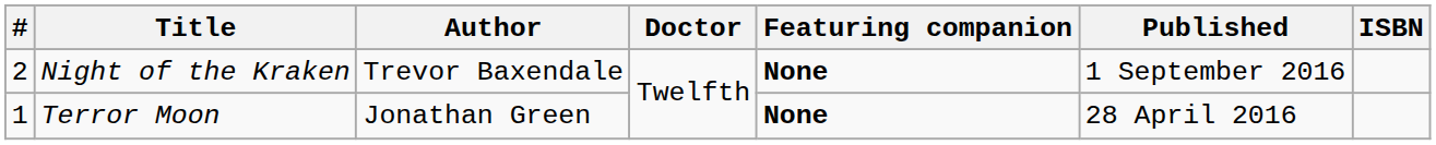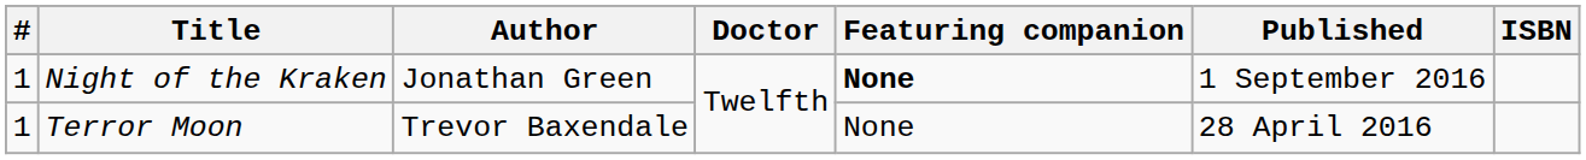Night of the Kraken | #: 2 -> 1
Night of the Kraken | Author: Trevor Baxendale -> Jonathan Green
Terror Moon | Author: Jonathan Green -> Trevor Baxendale
Terror Moon | Featuring companion: bold -> normal
